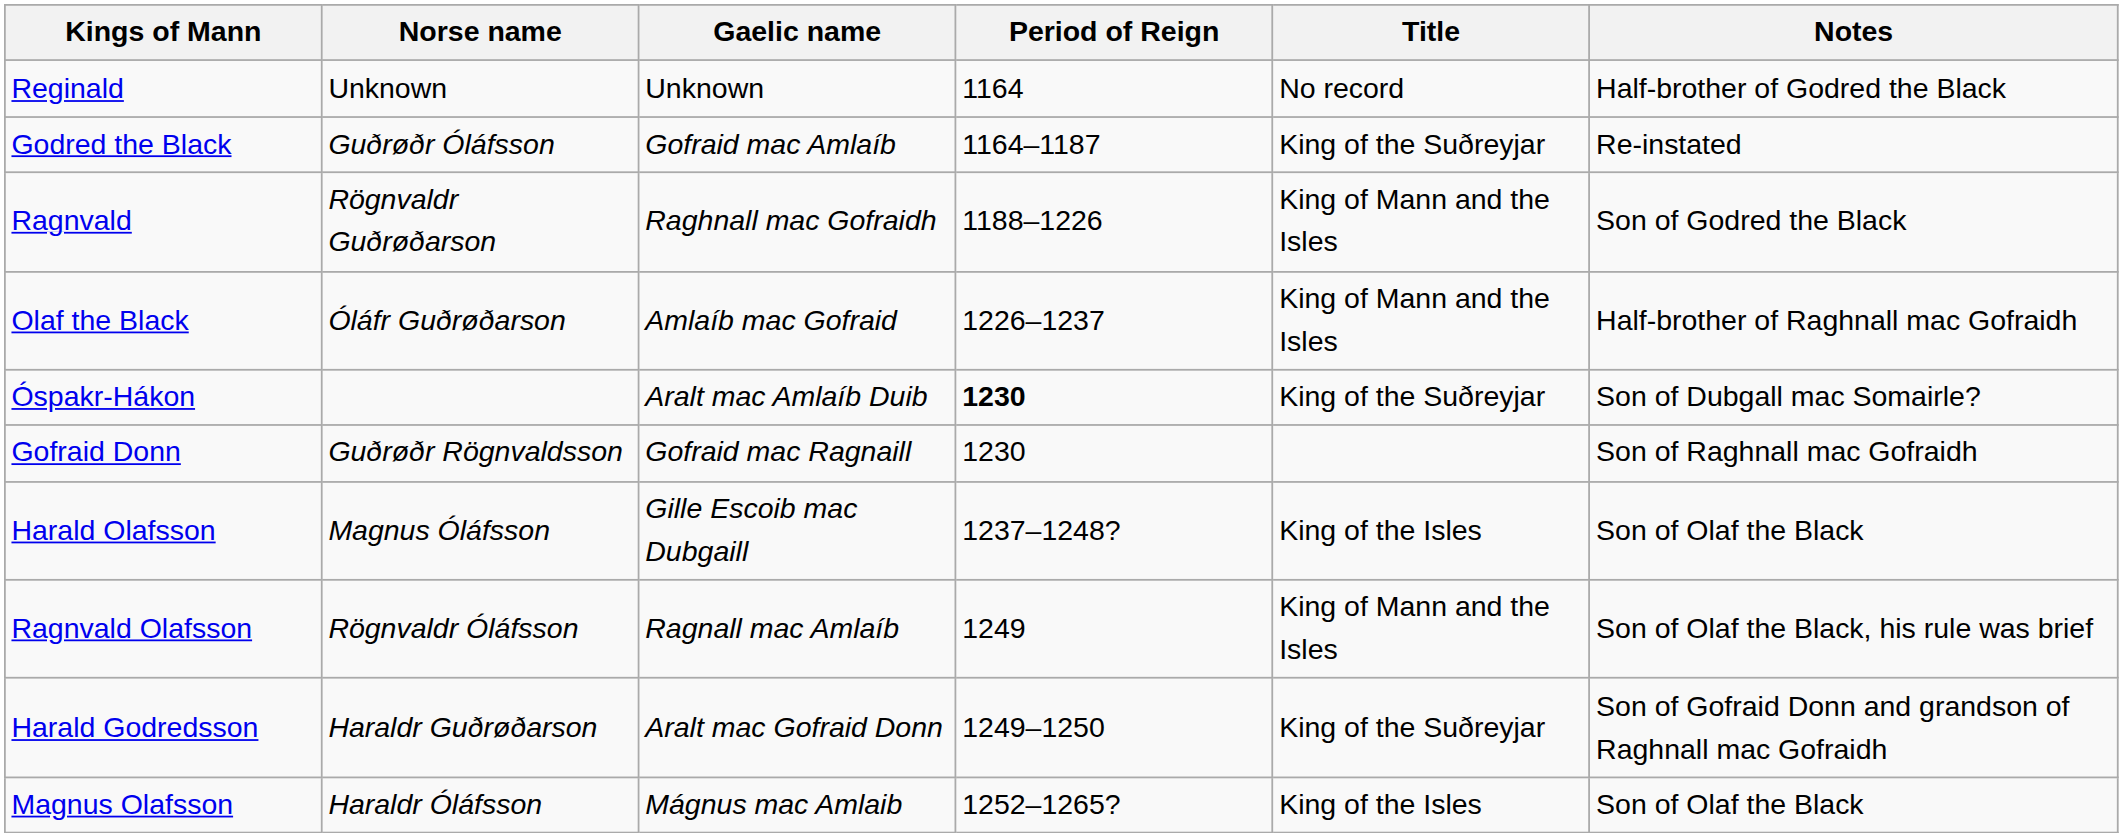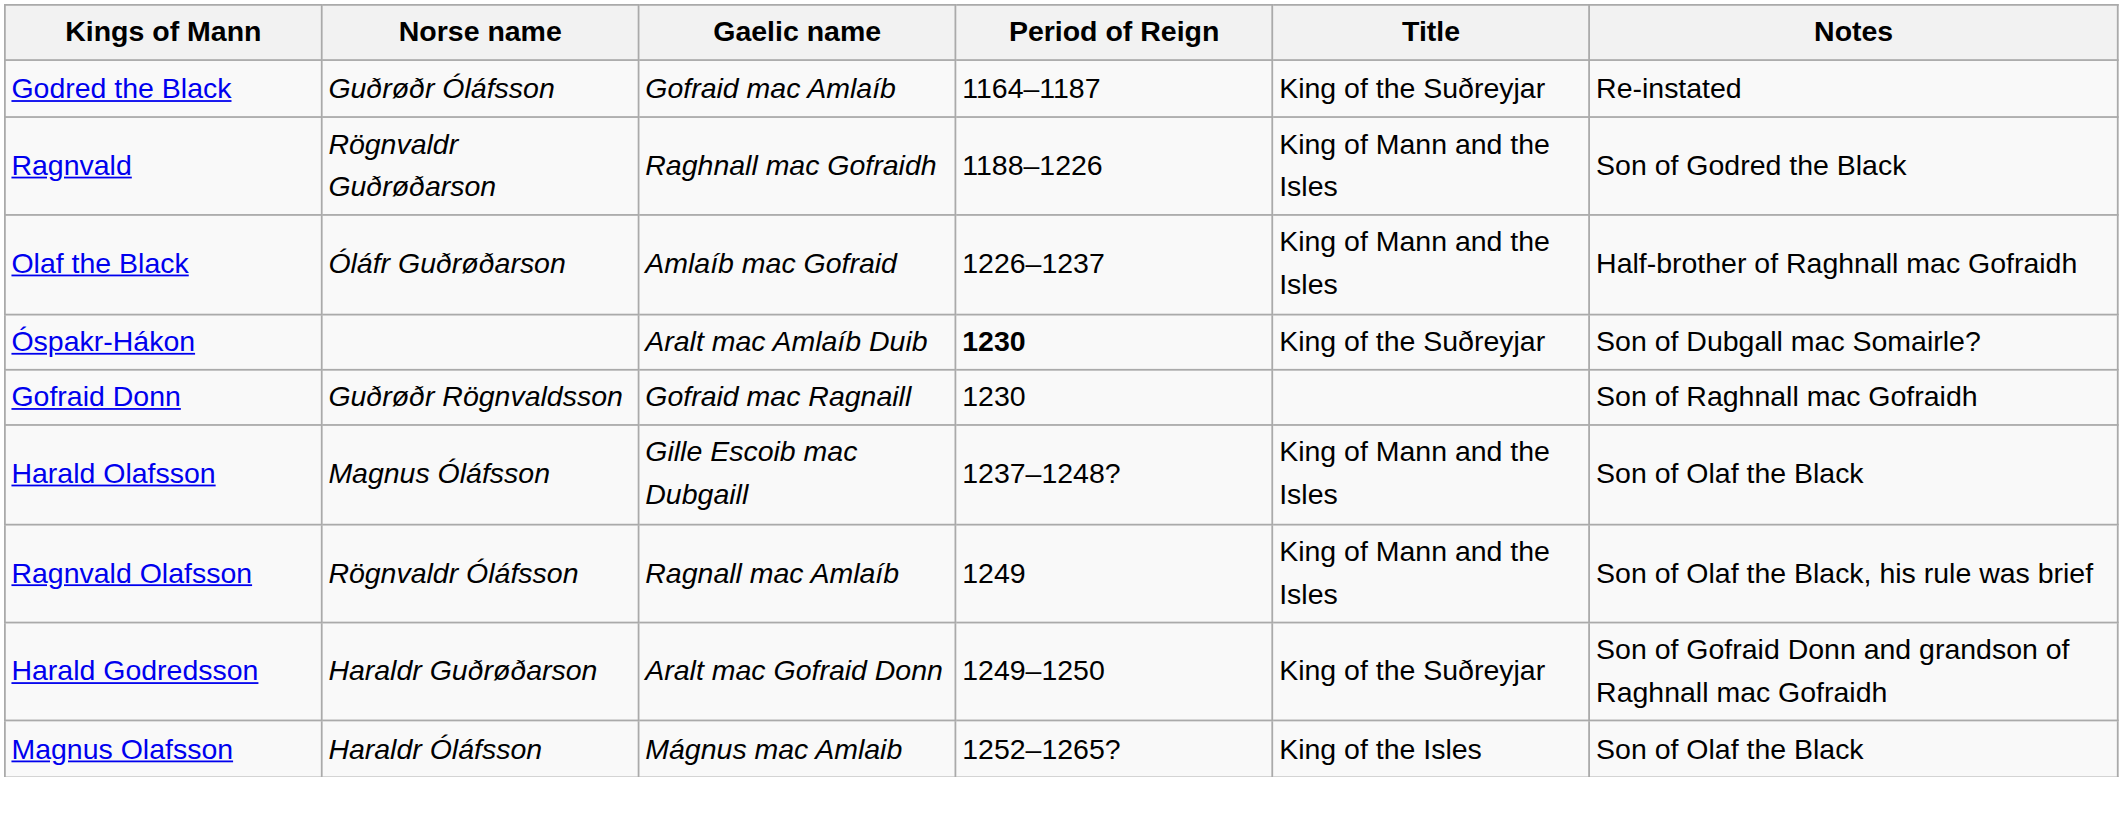- row: Reginald | Unknown | Unknown | 1164 | No record | Half-brother of Godred the Black
Harald Olafsson | Title: King of the Isles -> King of Mann and the Isles
